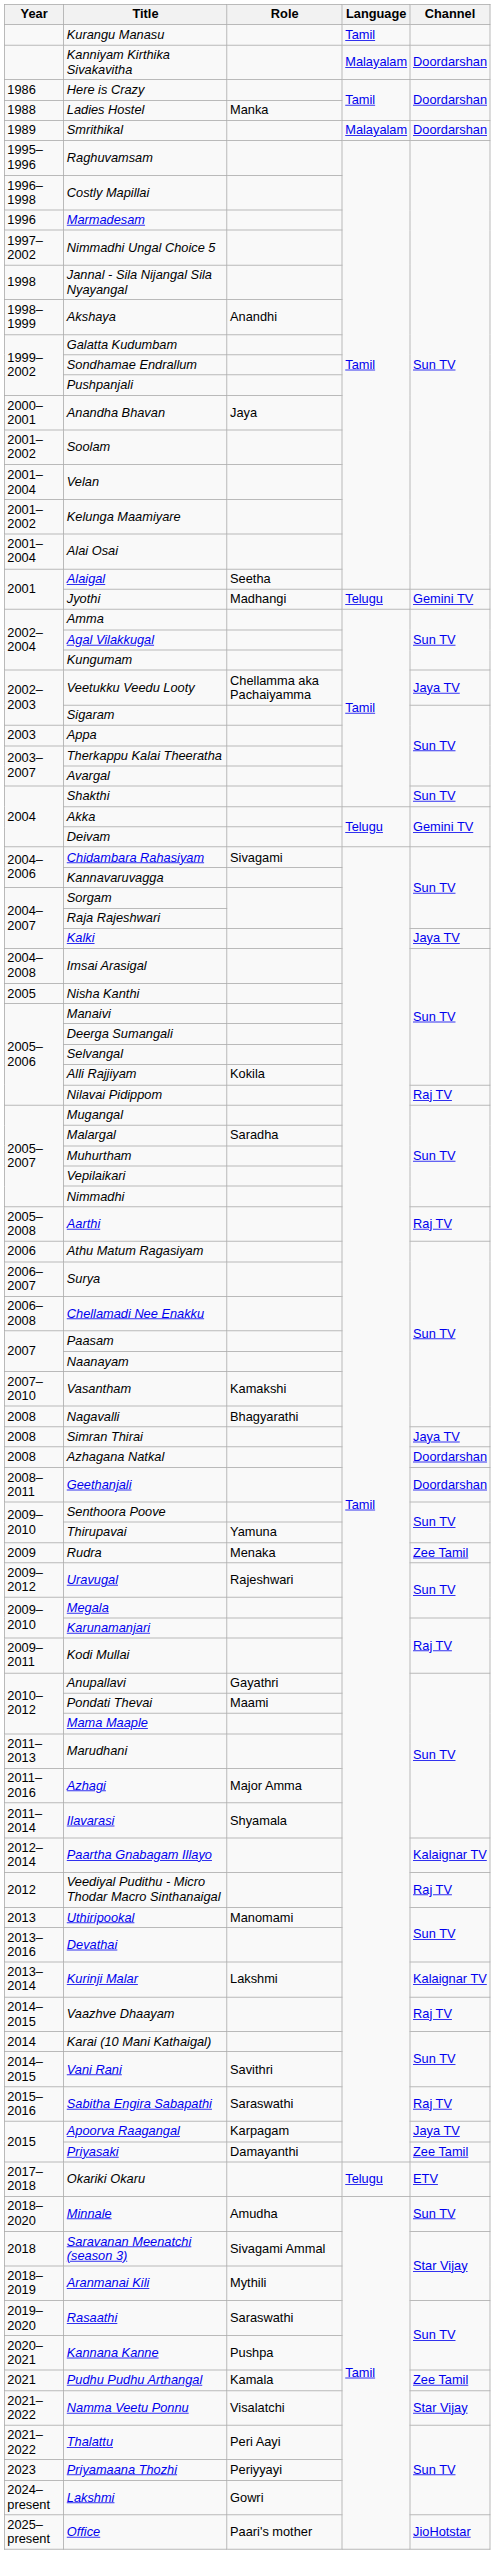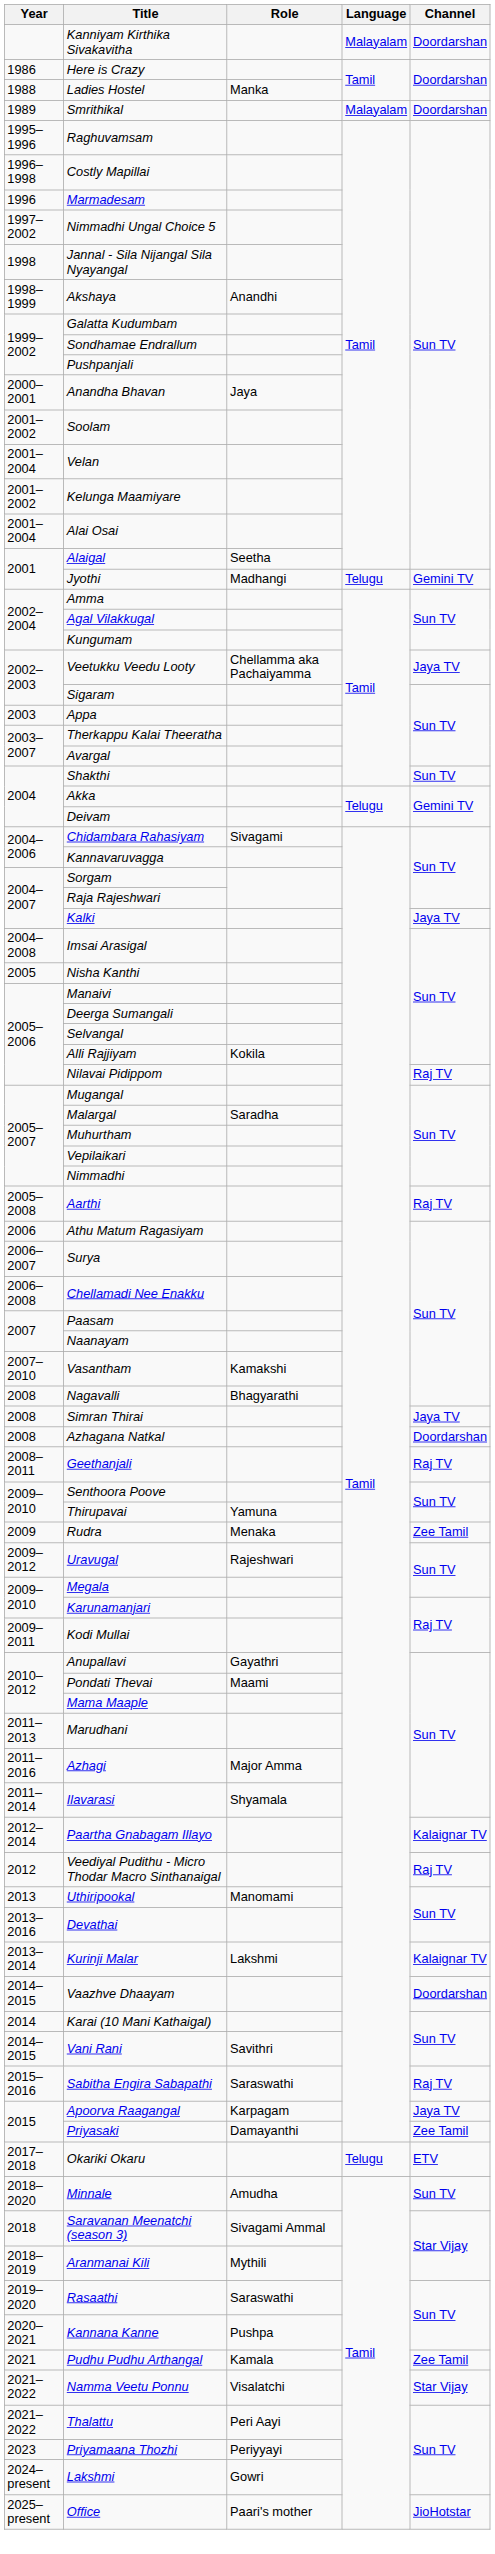- row: Kurangu Manasu | Tamil
Geethanjali | Channel: Doordarshan -> Raj TV
Vaazhve Dhaayam | Channel: Raj TV -> Doordarshan
